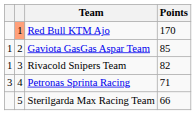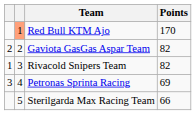Gaviota GasGas Aspar Team | column 1: 1 -> 2
Gaviota GasGas Aspar Team | Points: 85 -> 82
Petronas Sprinta Racing | Points: 71 -> 69
